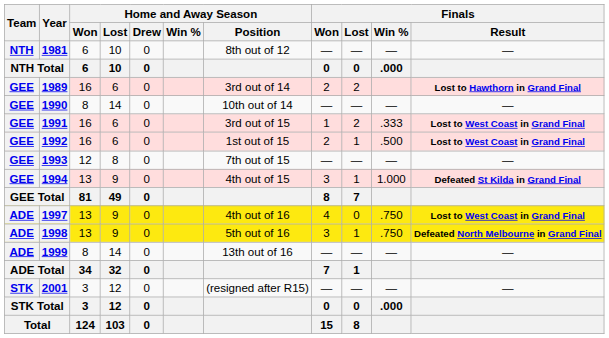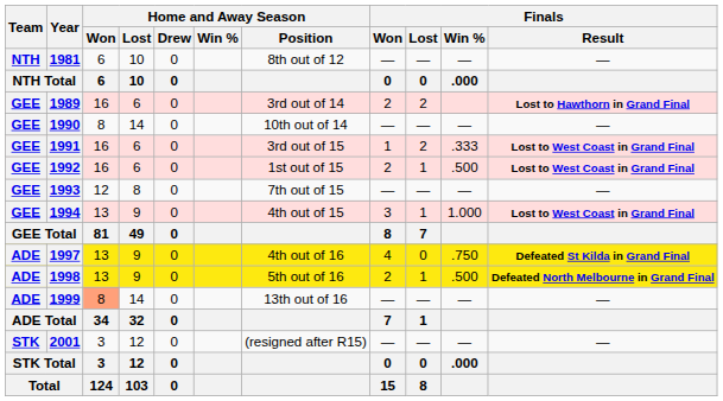1994 | Finals / Result: Defeated St Kilda in Grand Final -> Lost to West Coast in Grand Final
1997 | Finals / Result: Lost to West Coast in Grand Final -> Defeated St Kilda in Grand Final
1998 | Finals / Won: 3 -> 2
1998 | Finals / Win %: .750 -> .500
1999 | Home and Away Season / Won: no background -> lightsalmon background
